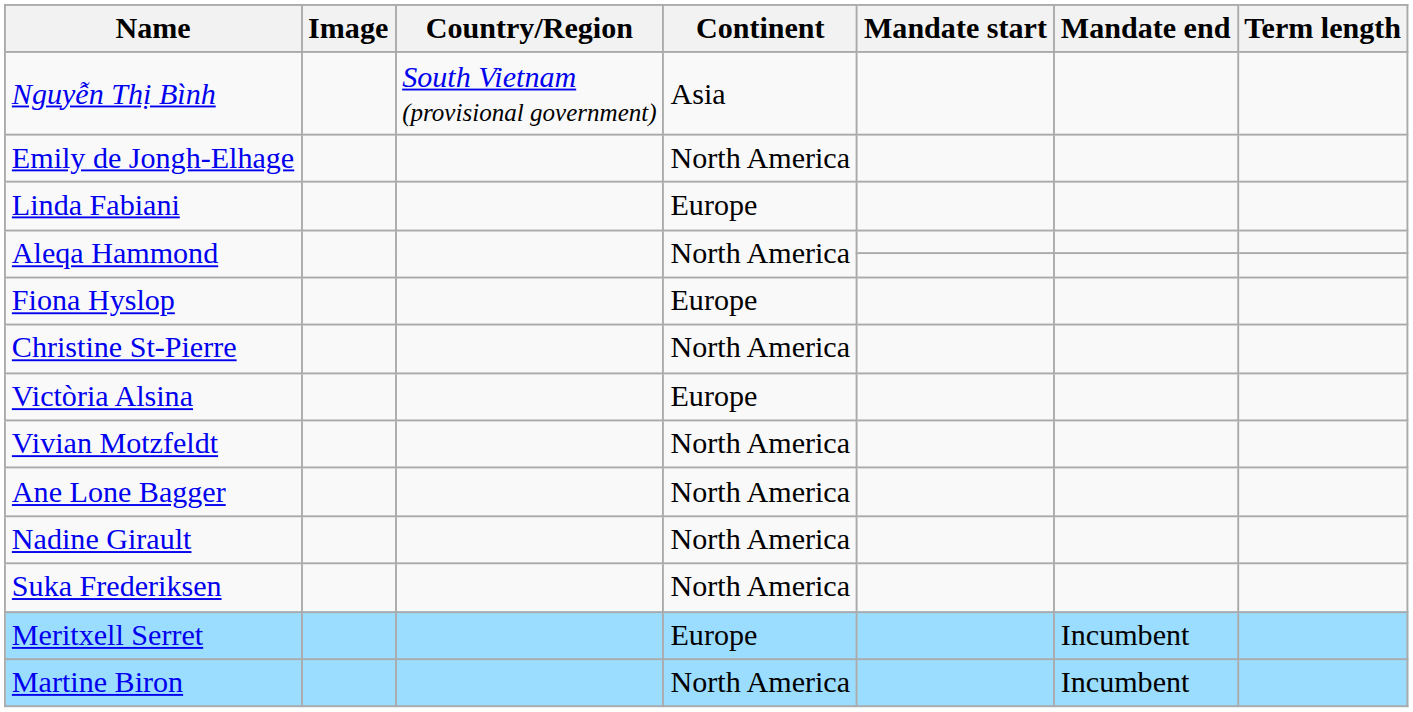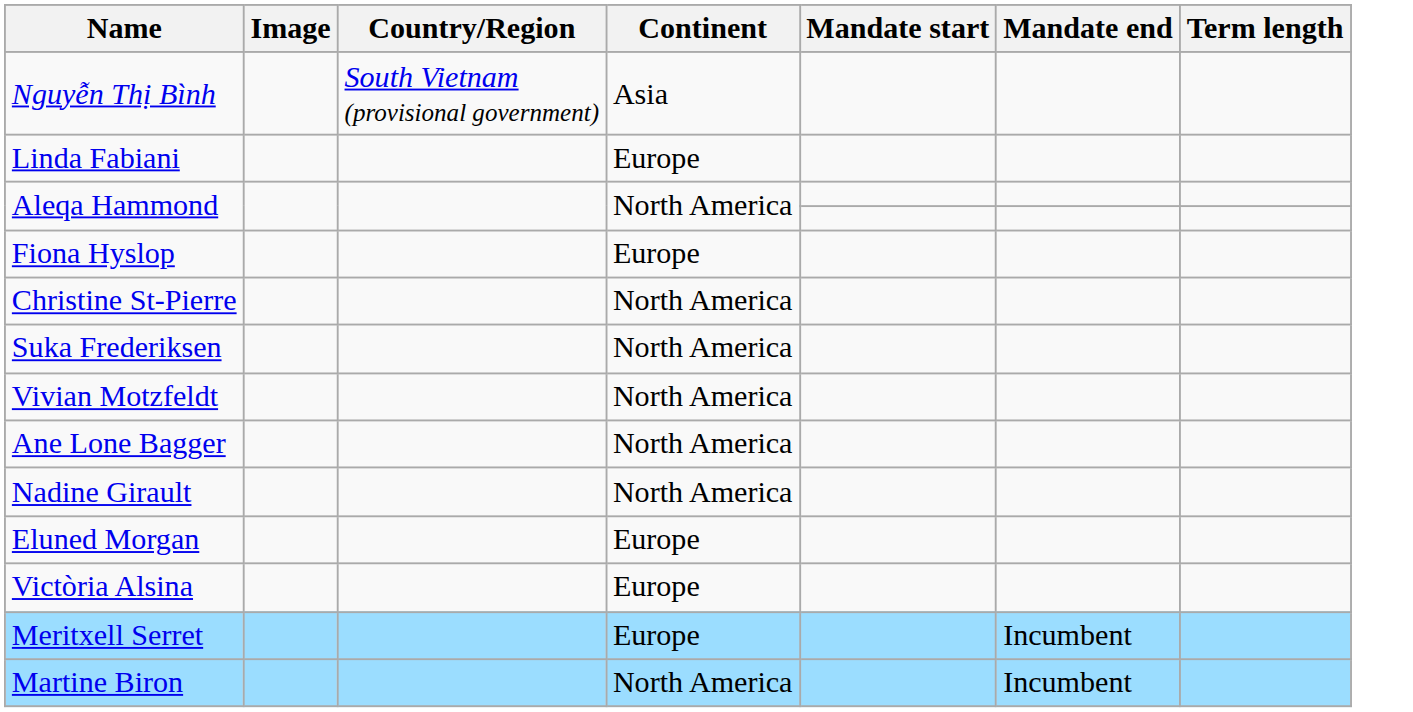- row: Emily de Jongh-Elhage | North America
rows swapped: Suka Frederiksen <-> Victòria Alsina
+ row: Eluned Morgan | Europe
